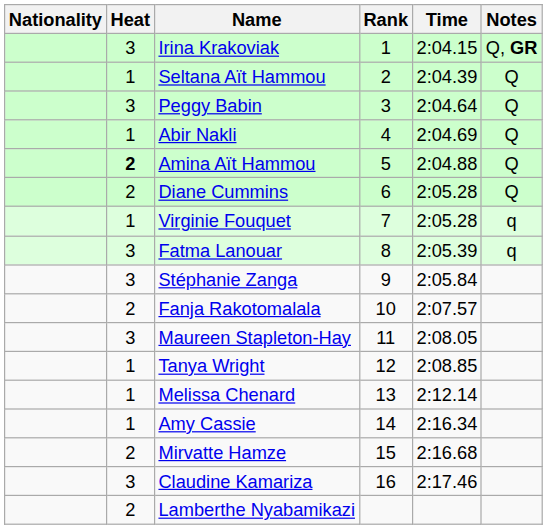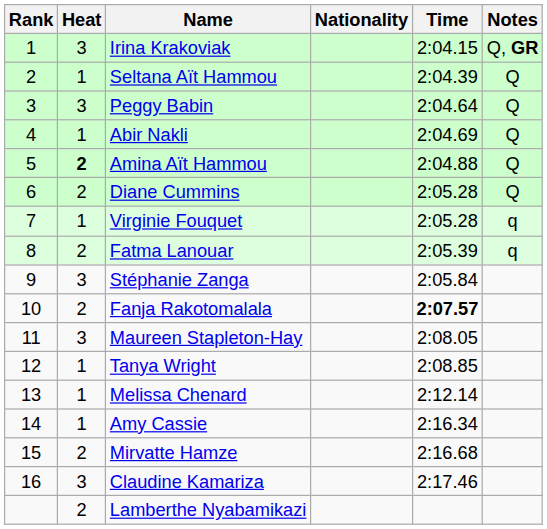columns swapped: Rank <-> Nationality
Fatma Lanouar | Heat: 3 -> 2
Fanja Rakotomalala | Time: normal -> bold
